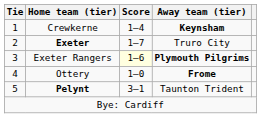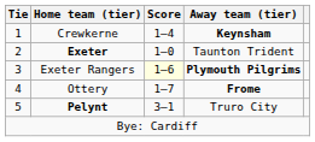Exeter | Score: 1–7 -> 1–0
Exeter | Away team (tier): Truro City -> Taunton Trident
Ottery | Score: 1–0 -> 1–7
Pelynt | Away team (tier): Taunton Trident -> Truro City
